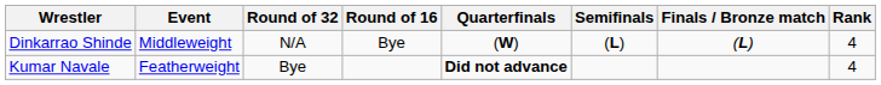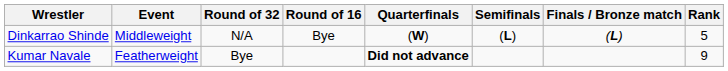Dinkarrao Shinde | Rank: 4 -> 5
Kumar Navale | Rank: 4 -> 9
